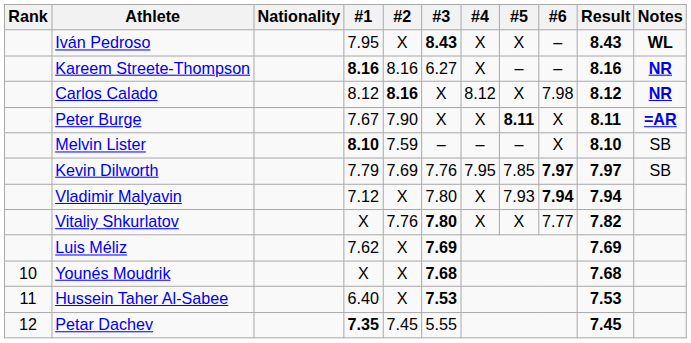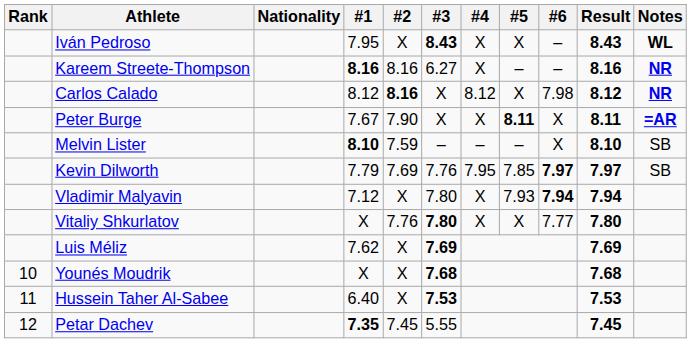Vitaliy Shkurlatov | Result: 7.82 -> 7.80
